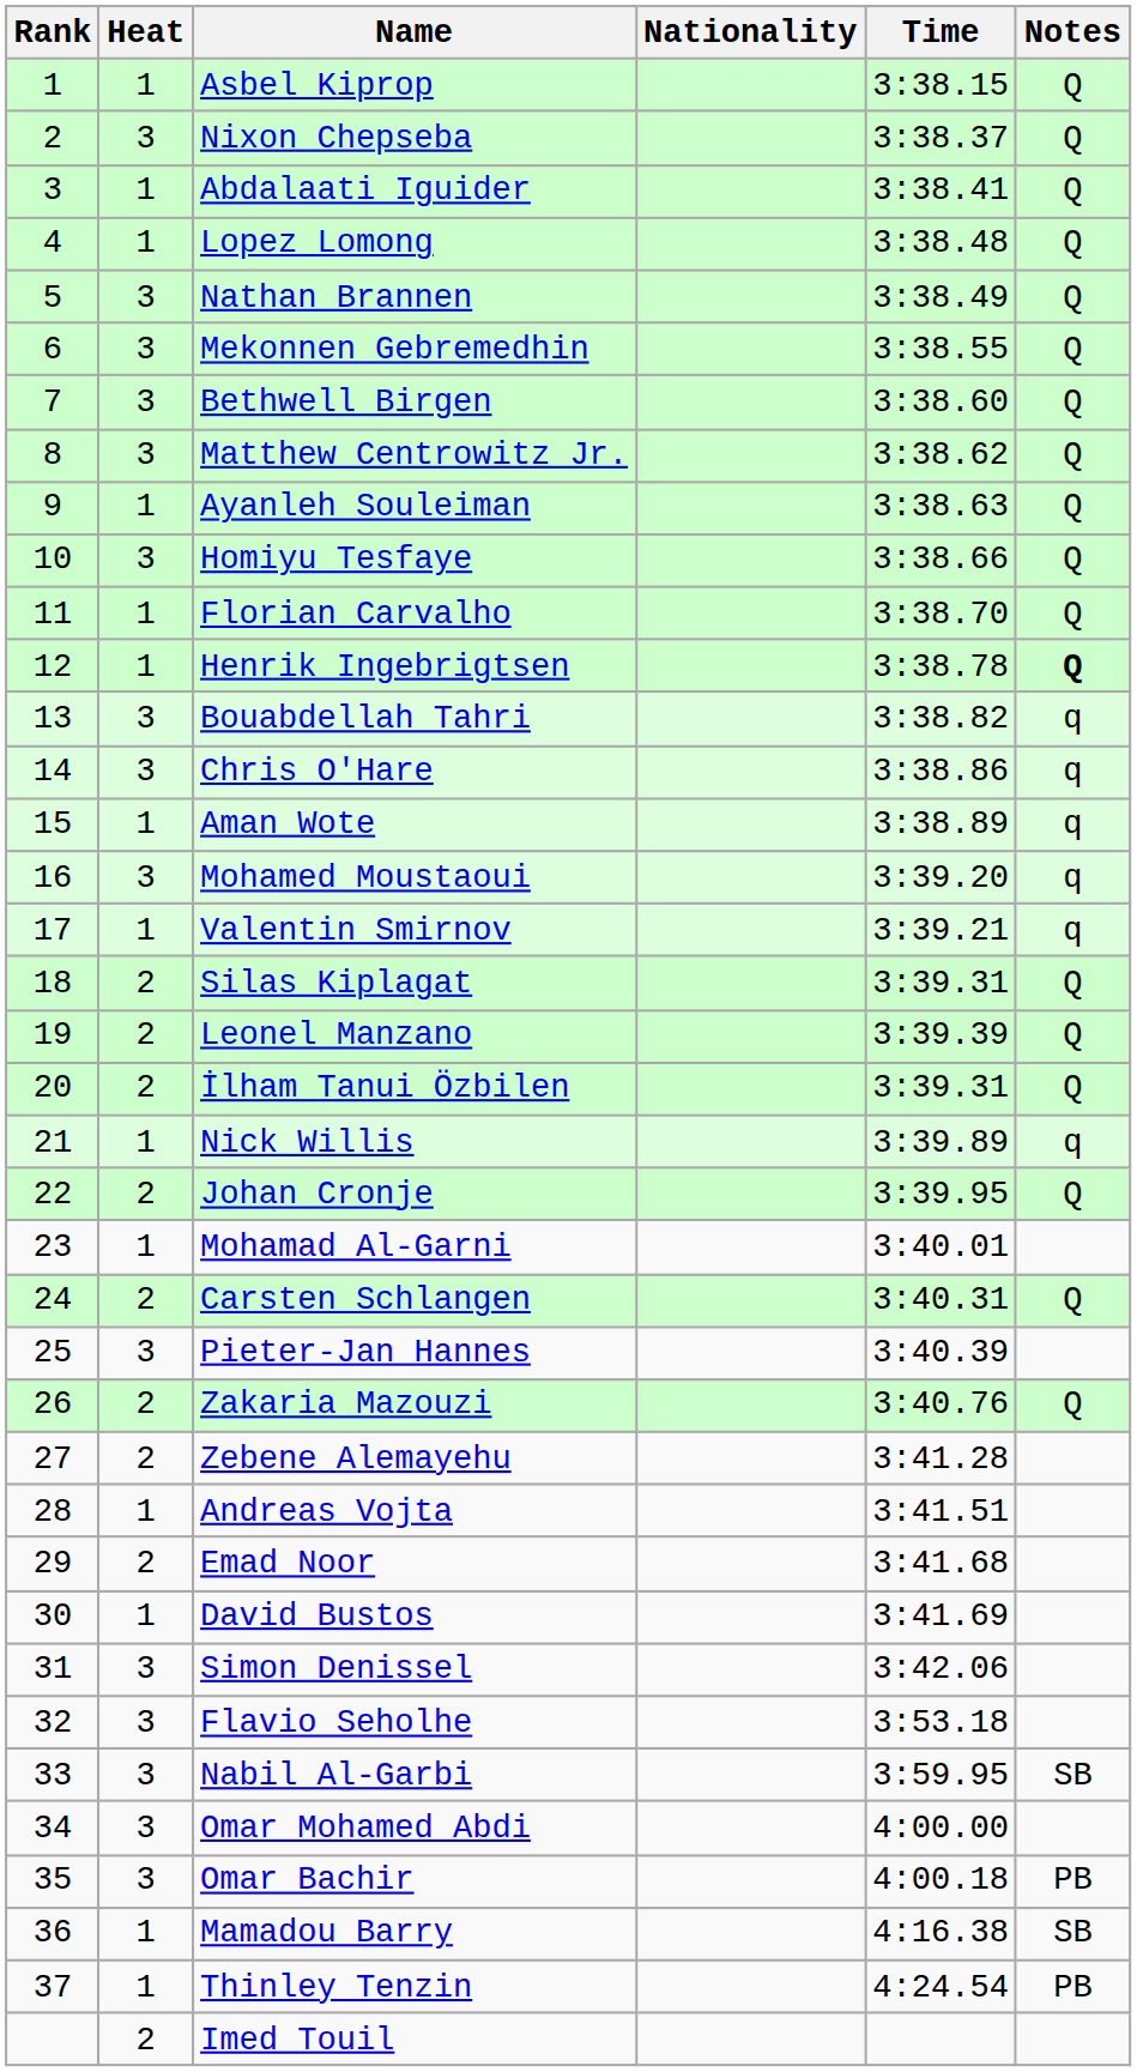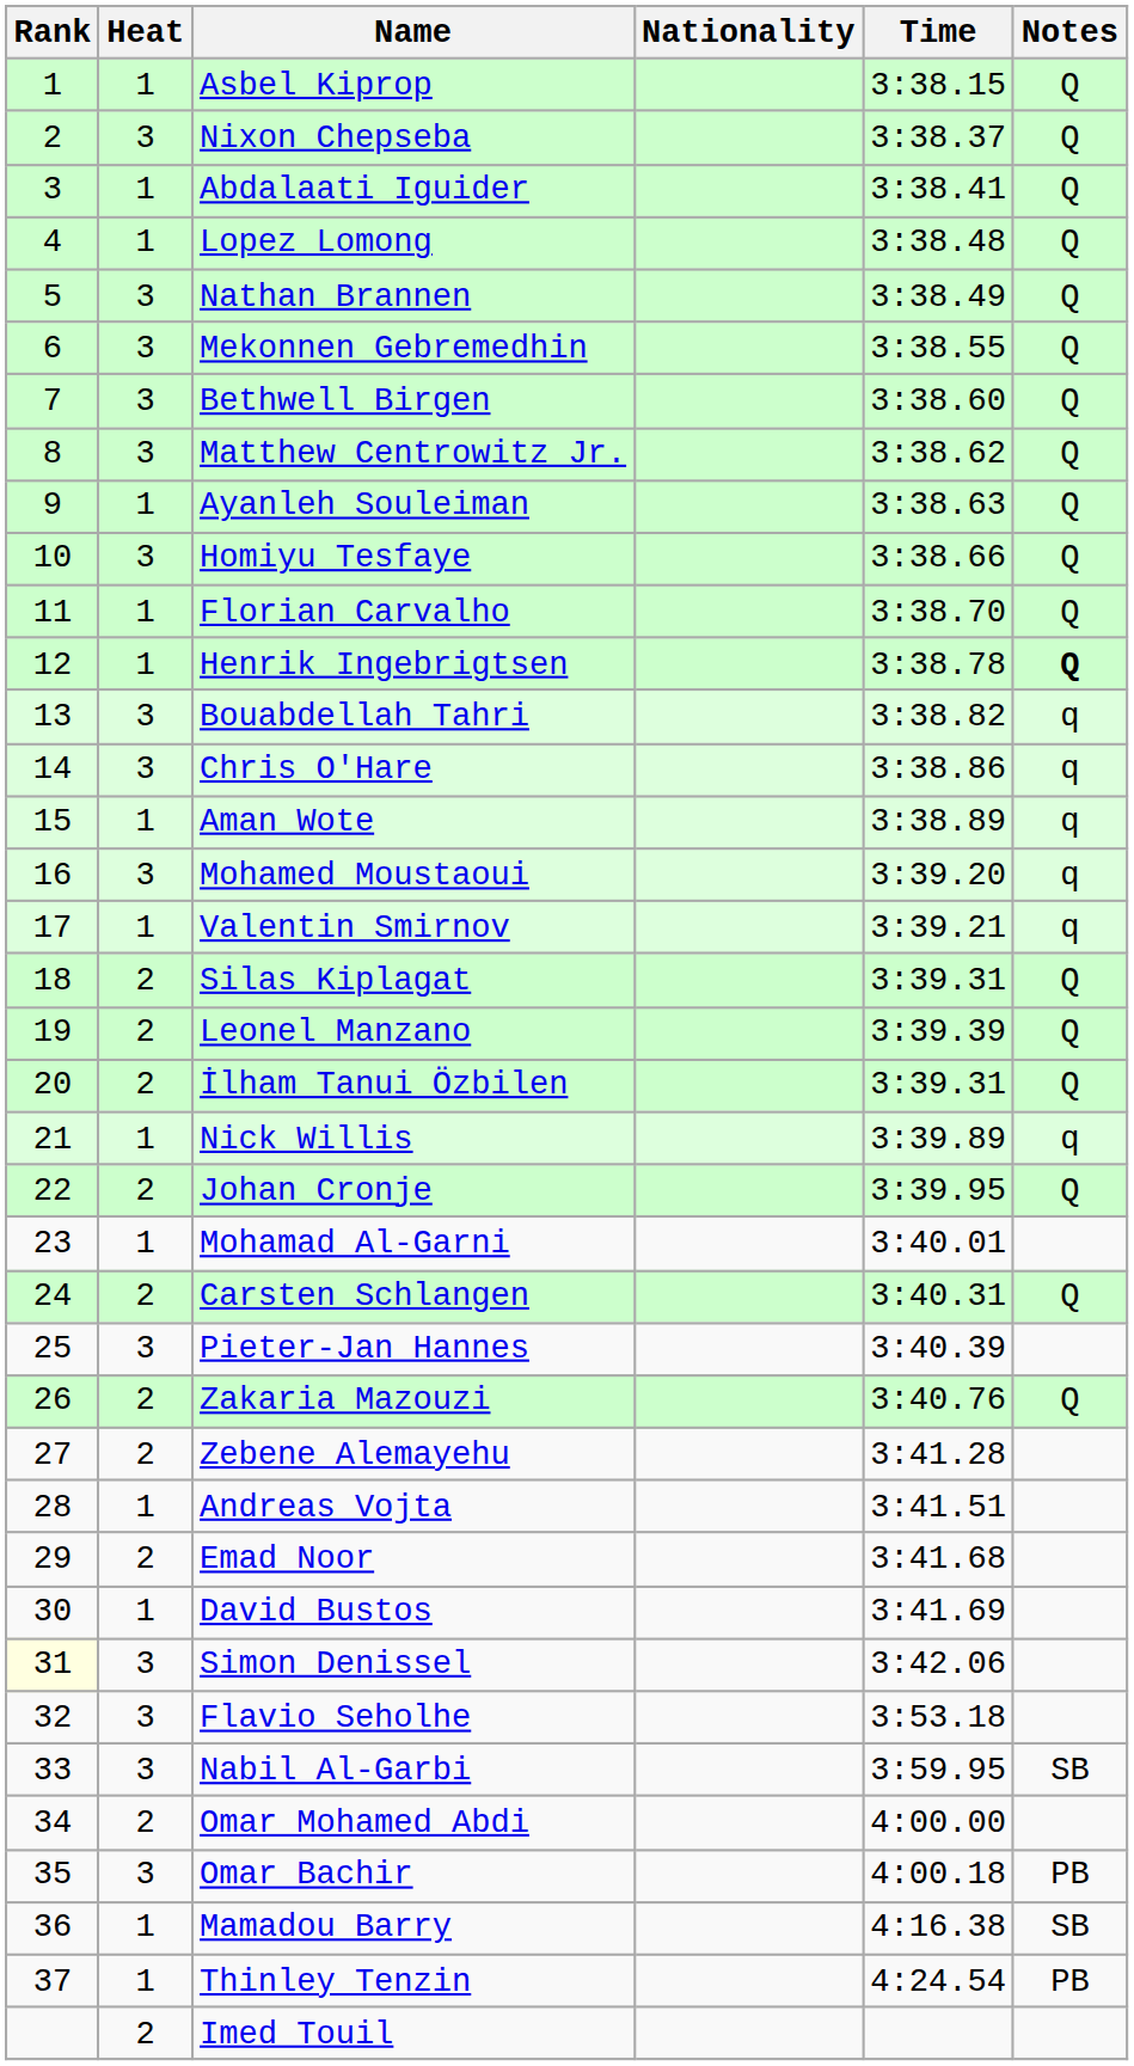Simon Denissel | Rank: no background -> lightyellow background
Omar Mohamed Abdi | Heat: 3 -> 2
